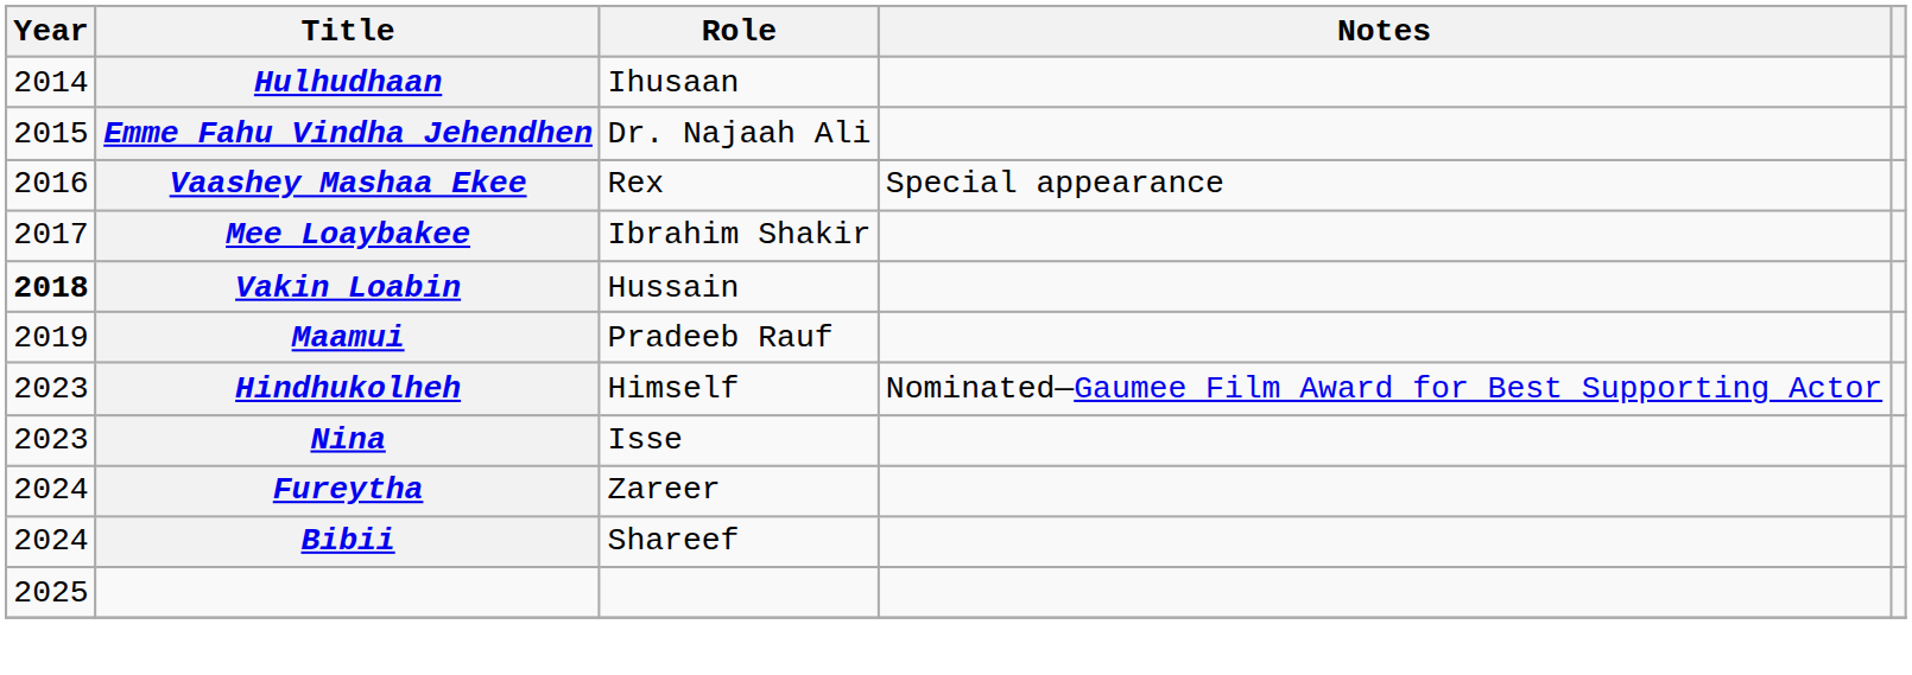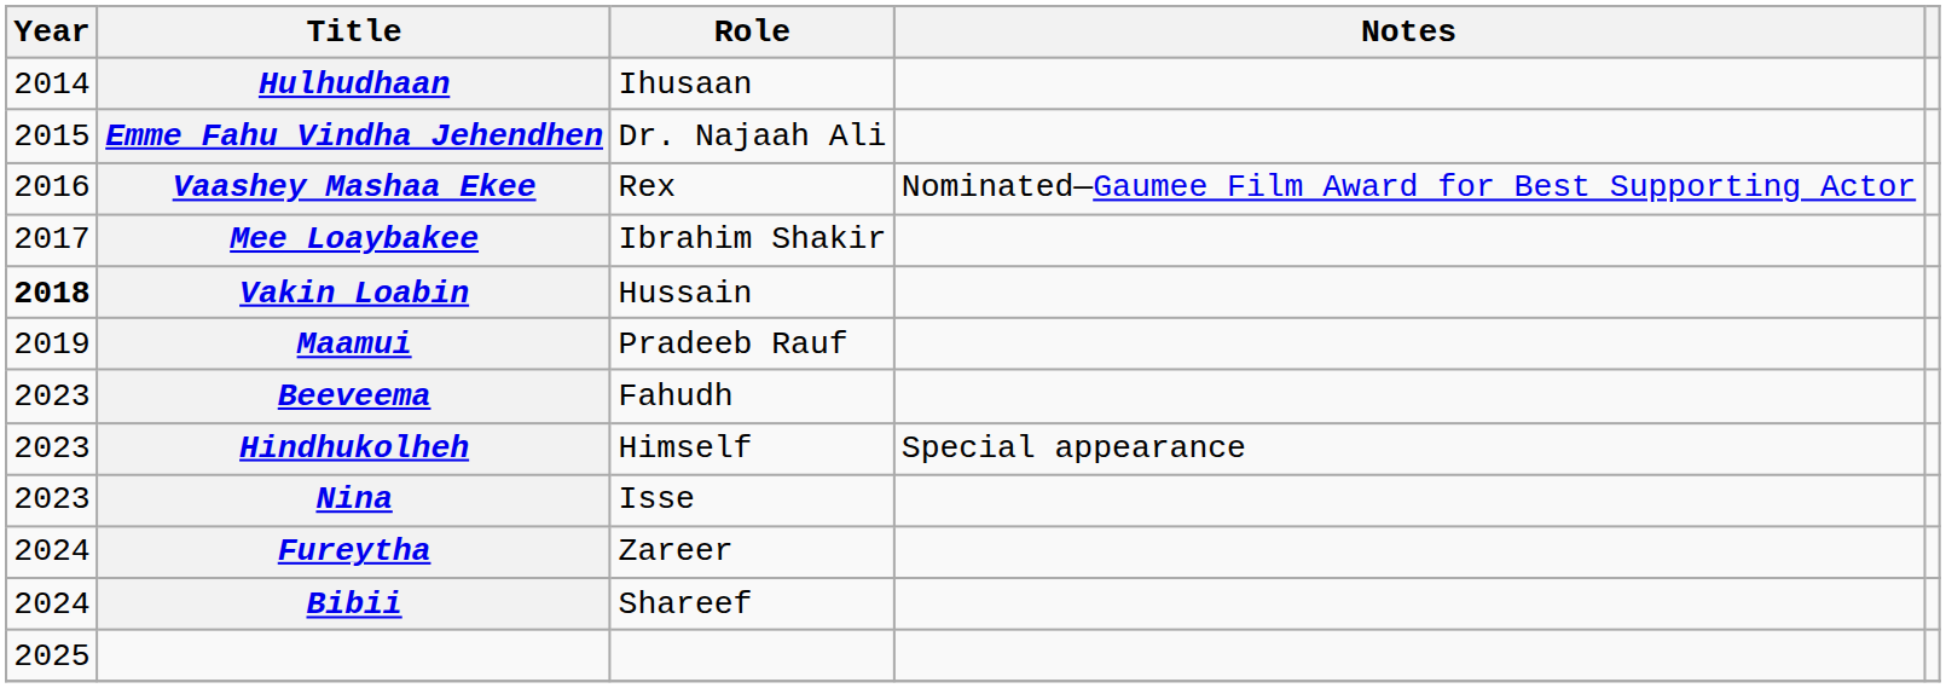Vaashey Mashaa Ekee | Notes: Special appearance -> Nominated—Gaumee Film Award for Best Supporting Actor
+ row: 2023 | Beeveema | Fahudh
Hindhukolheh | Notes: Nominated—Gaumee Film Award for Best Supporting Actor -> Special appearance
